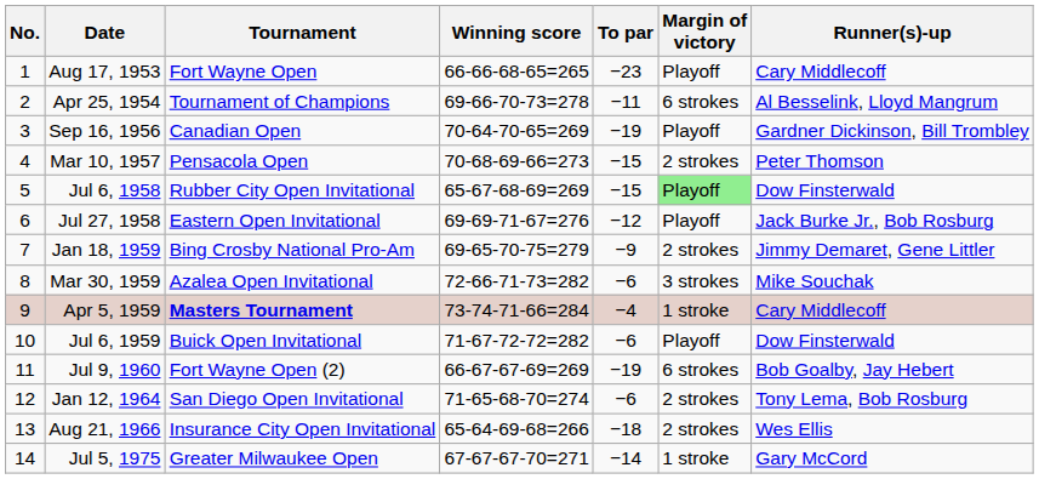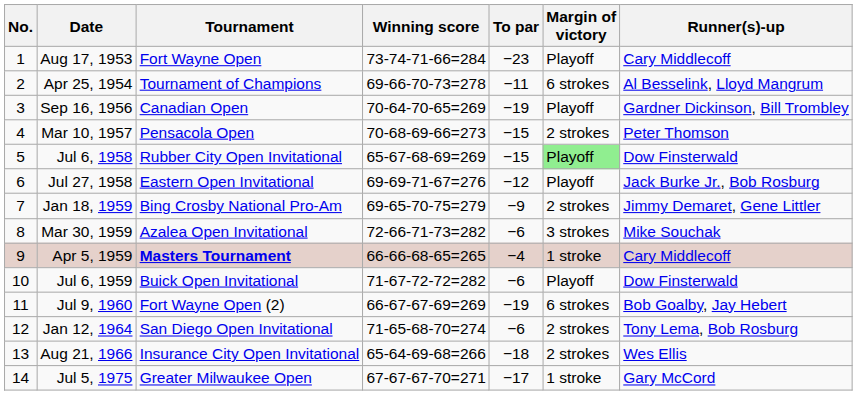Aug 17, 1953 | Winning score: 66-66-68-65=265 -> 73-74-71-66=284
Apr 5, 1959 | Winning score: 73-74-71-66=284 -> 66-66-68-65=265
Jul 5, 1975 | To par: −14 -> −17
